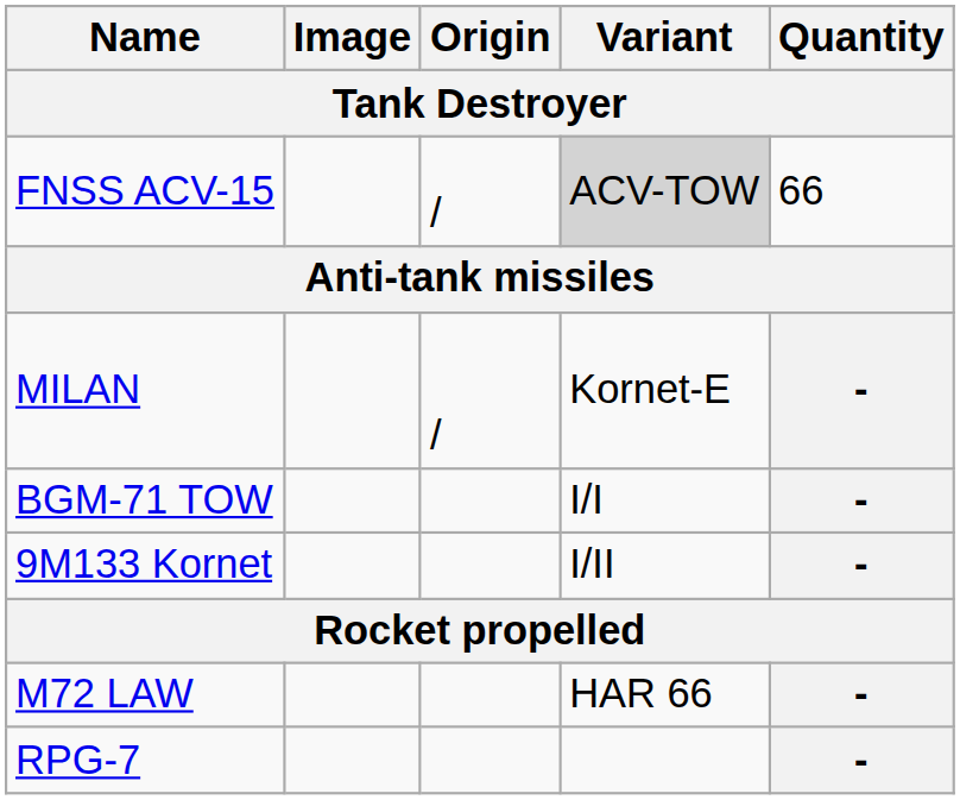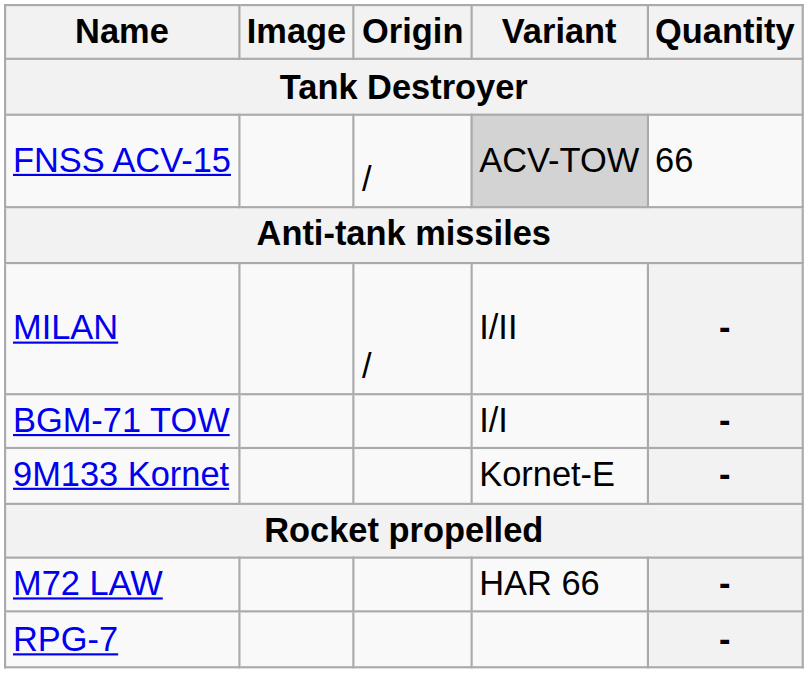MILAN | Variant: Kornet-E -> I/II
9M133 Kornet | Variant: I/II -> Kornet-E
